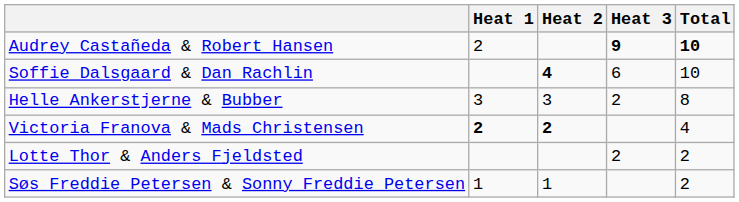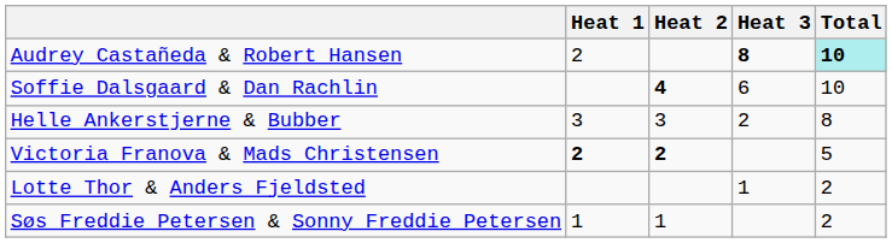Audrey Castañeda & Robert Hansen | Heat 3: 9 -> 8
Audrey Castañeda & Robert Hansen | Total: no background -> paleturquoise background
Victoria Franova & Mads Christensen | Total: 4 -> 5
Lotte Thor & Anders Fjeldsted | Heat 3: 2 -> 1
